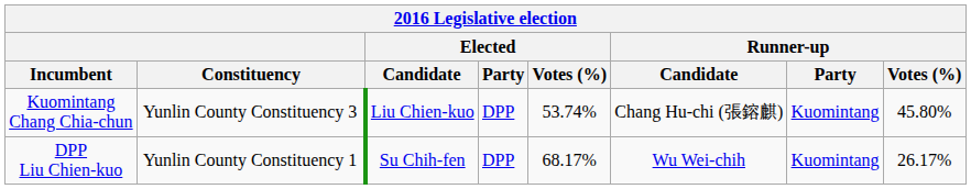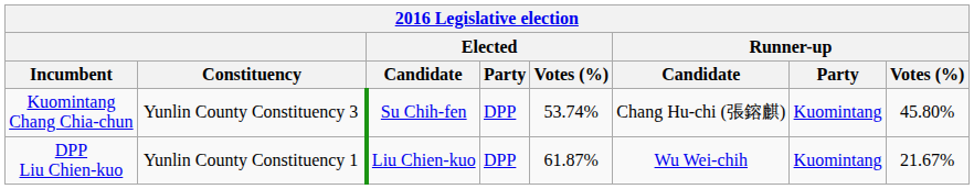Kuomintang Chang Chia-chun | Elected / Candidate: Liu Chien-kuo -> Su Chih-fen
DPP Liu Chien-kuo | Elected / Candidate: Su Chih-fen -> Liu Chien-kuo
DPP Liu Chien-kuo | Elected / Votes (%): 68.17% -> 61.87%
DPP Liu Chien-kuo | Runner-up / Votes (%): 26.17% -> 21.67%
